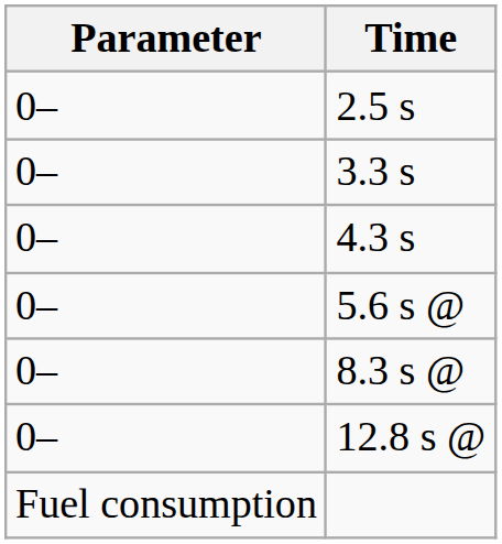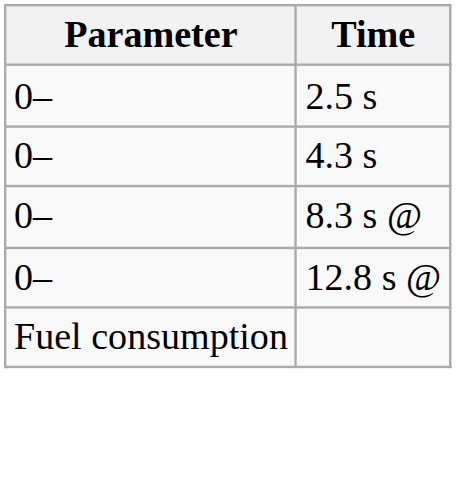- row: 0– | 3.3 s
- row: 0– | 5.6 s @
